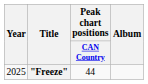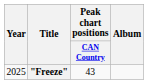"Freeze" | Peak chart positions / CAN Country: 44 -> 43
